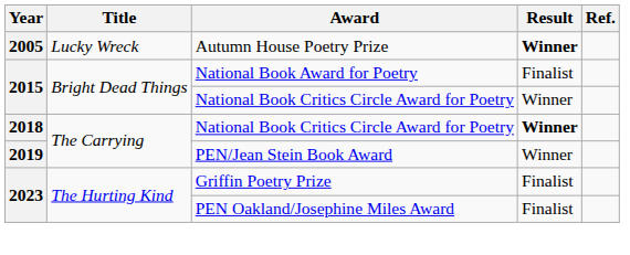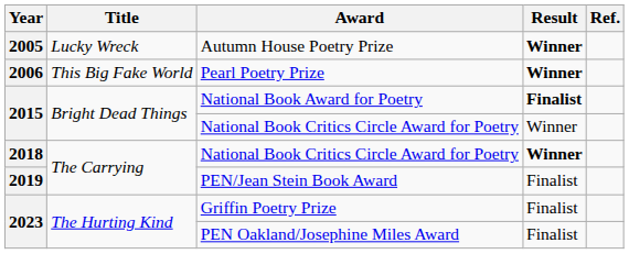+ row: 2006 | This Big Fake World | Pearl Poetry Prize | Winner
National Book Award for Poetry | Result: normal -> bold
PEN/Jean Stein Book Award | Result: Winner -> Finalist
